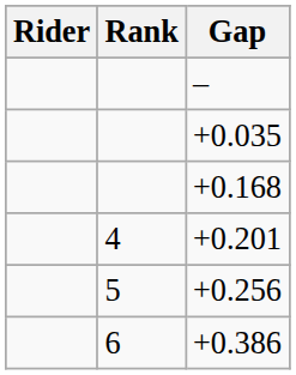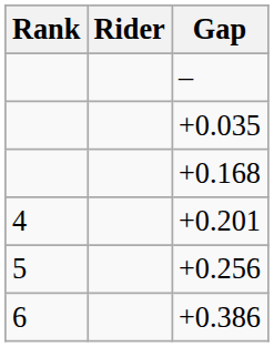columns swapped: Rank <-> Rider
